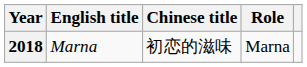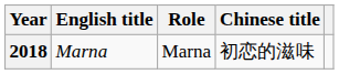columns swapped: Chinese title <-> Role
